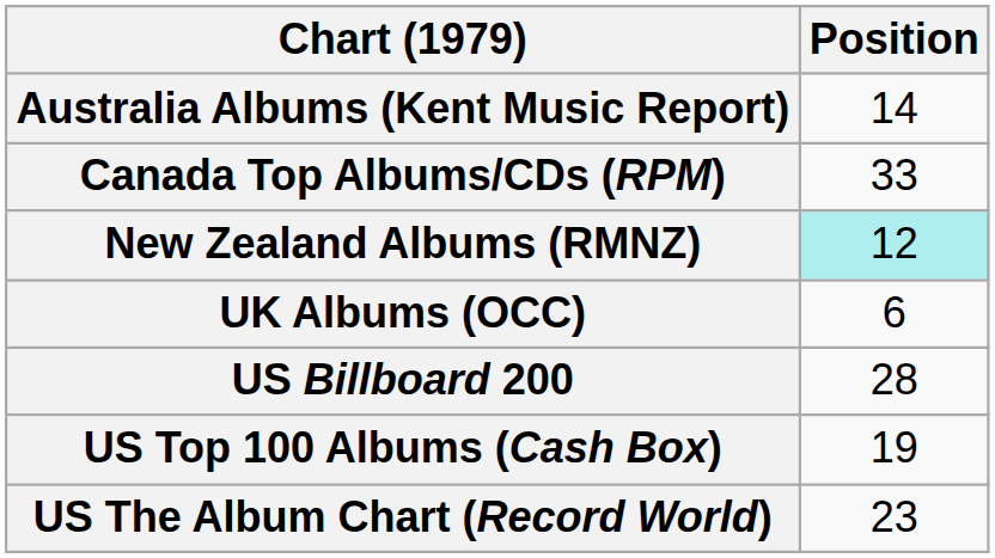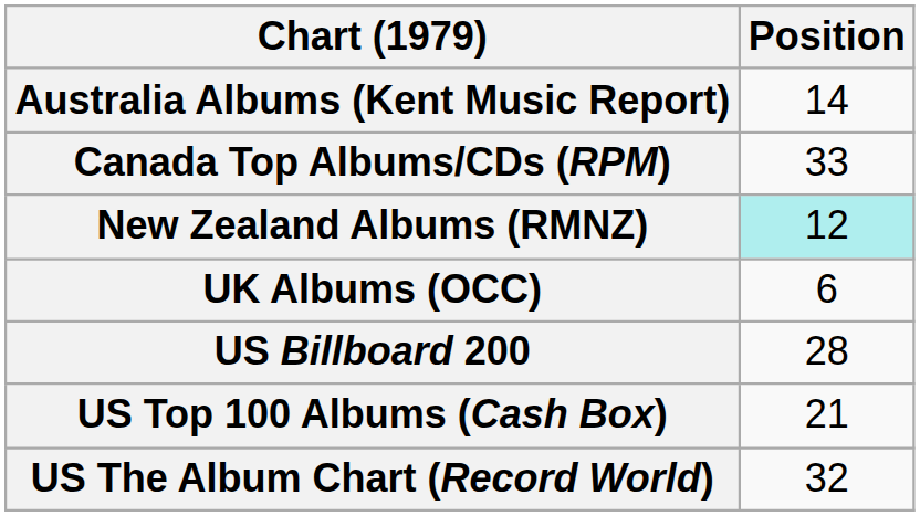US Top 100 Albums (Cash Box) | Position: 19 -> 21
US The Album Chart (Record World) | Position: 23 -> 32
